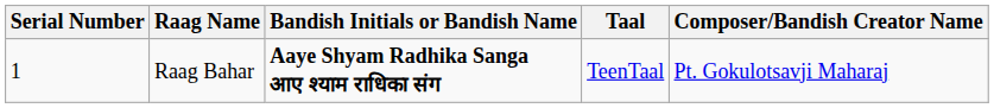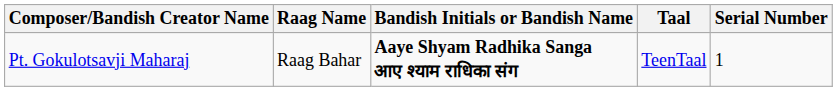columns swapped: Serial Number <-> Composer/Bandish Creator Name
